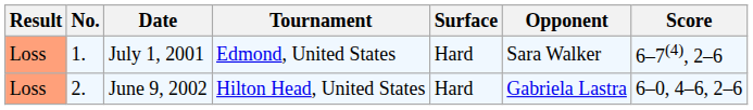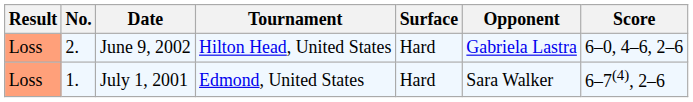rows swapped: July 1, 2001 <-> June 9, 2002
